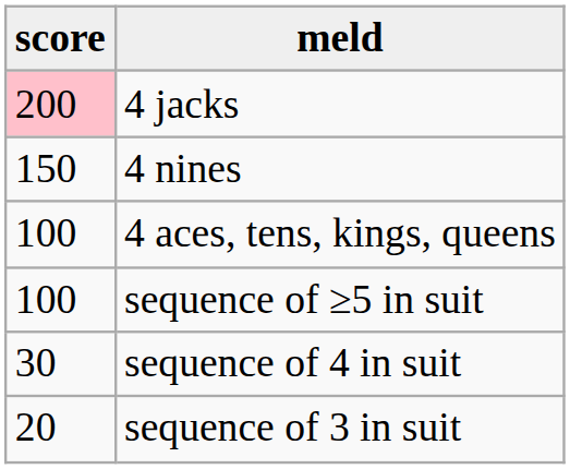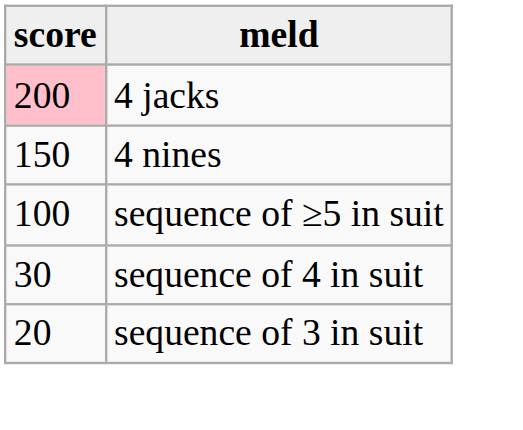- row: 100 | 4 aces, tens, kings, queens
